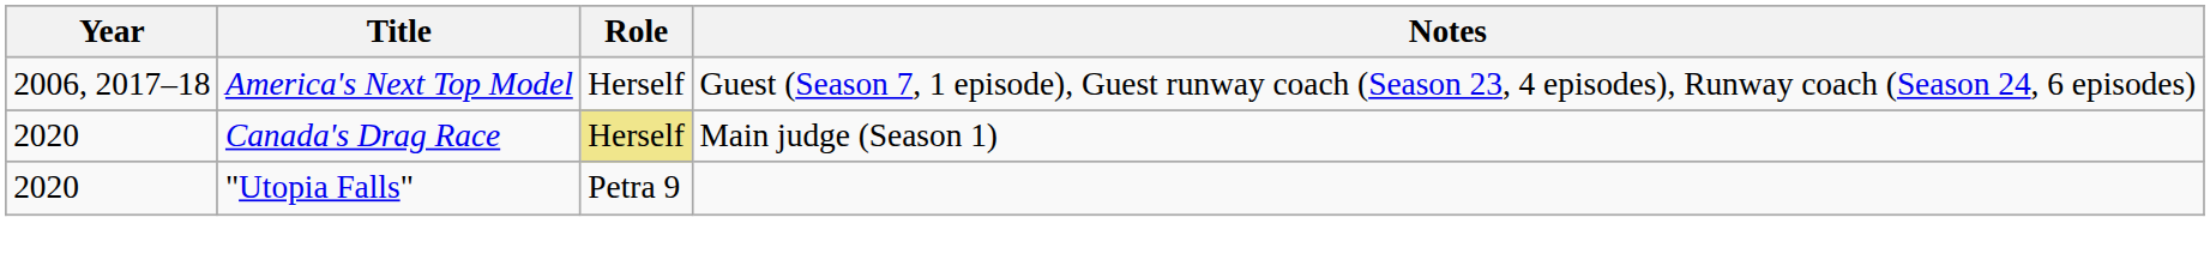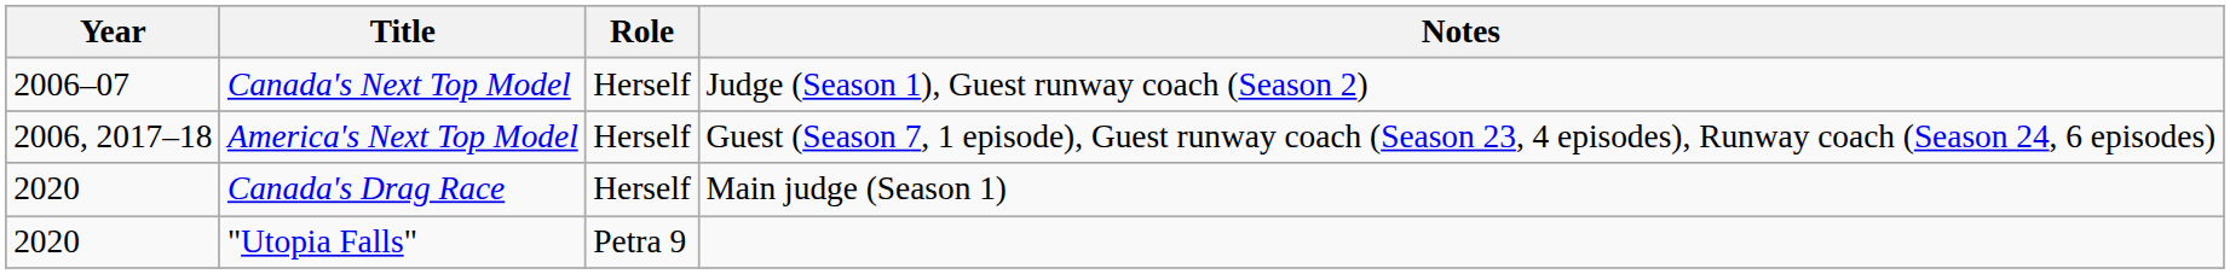+ row: 2006–07 | Canada's Next Top Model | Herself | Judge (Season 1), Guest runway coach (Season 2)
Canada's Drag Race | Role: khaki background -> no background
